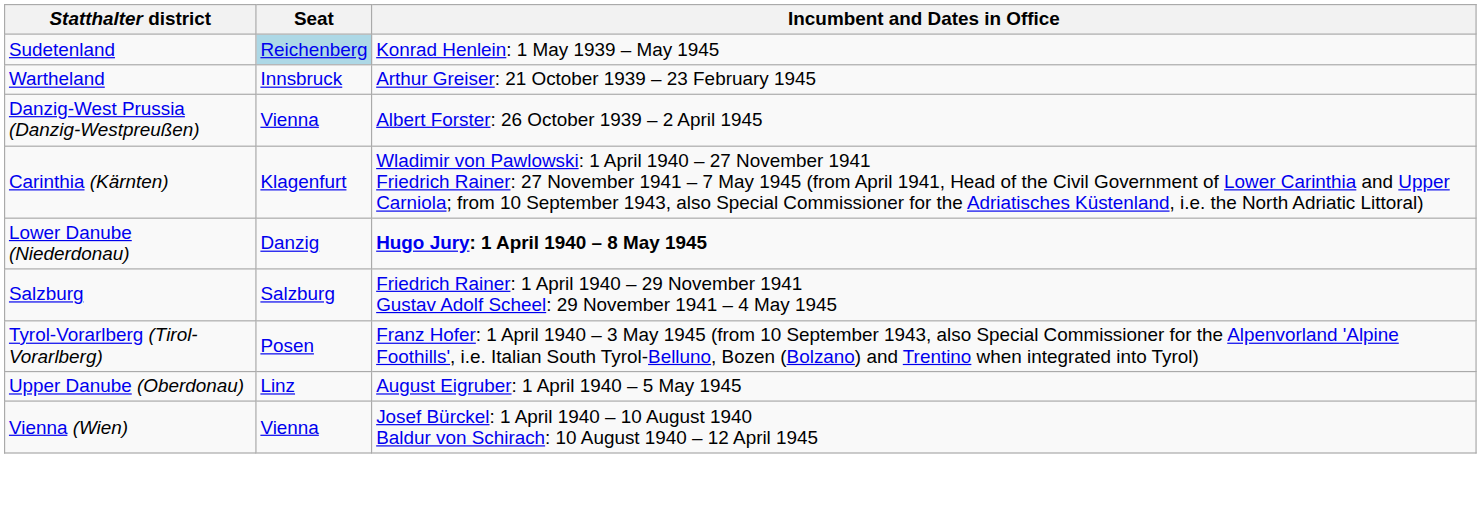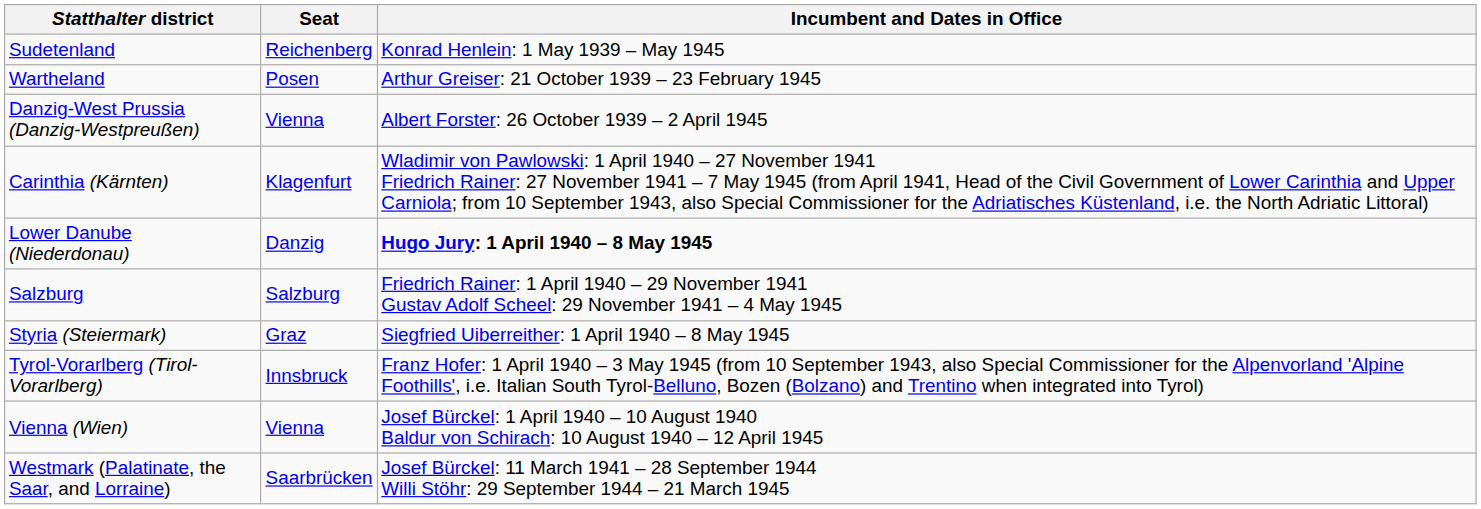Sudetenland | Seat: lightblue background -> no background
Wartheland | Seat: Innsbruck -> Posen
+ row: Styria (Steiermark) | Graz | Siegfried Uiberreither: 1 April 1940 – 8 May 1945
Tyrol-Vorarlberg (Tirol-Vorarlberg) | Seat: Posen -> Innsbruck
- row: Upper Danube (Oberdonau) | Linz | August Eigruber: 1 April 1940 – 5 May 1945
+ row: Westmark (Palatinate, the Saar, and Lorraine) | Saarbrücken | Josef Bürckel: 11 March 1941 – 28 September 1944 Willi Stöhr: 29 September 1944 – 21 March 1945
